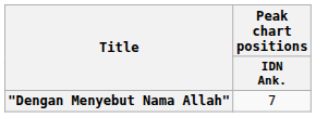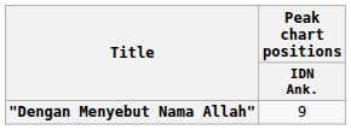"Dengan Menyebut Nama Allah" | Peak chart positions / IDN Ank.: 7 -> 9
